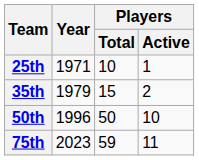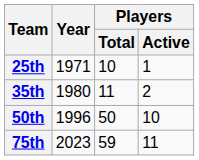35th | Year: 1979 -> 1980
35th | Players / Total: 15 -> 11
